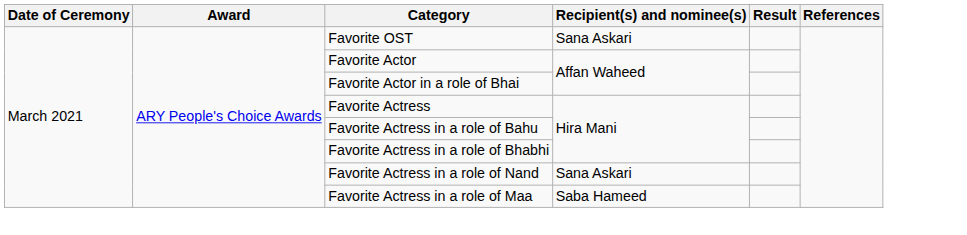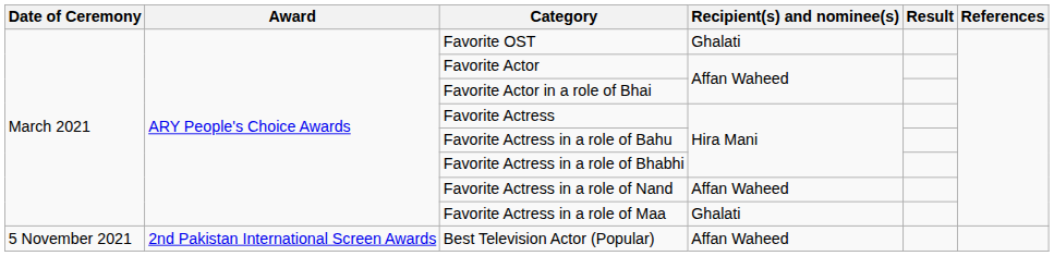Favorite OST | Recipient(s) and nominee(s): Sana Askari -> Ghalati
Favorite Actress in a role of Nand | Recipient(s) and nominee(s): Sana Askari -> Affan Waheed
Favorite Actress in a role of Maa | Recipient(s) and nominee(s): Saba Hameed -> Ghalati
+ row: 5 November 2021 | 2nd Pakistan International Screen Awards | Best Television Actor (Popular) | Affan Waheed
